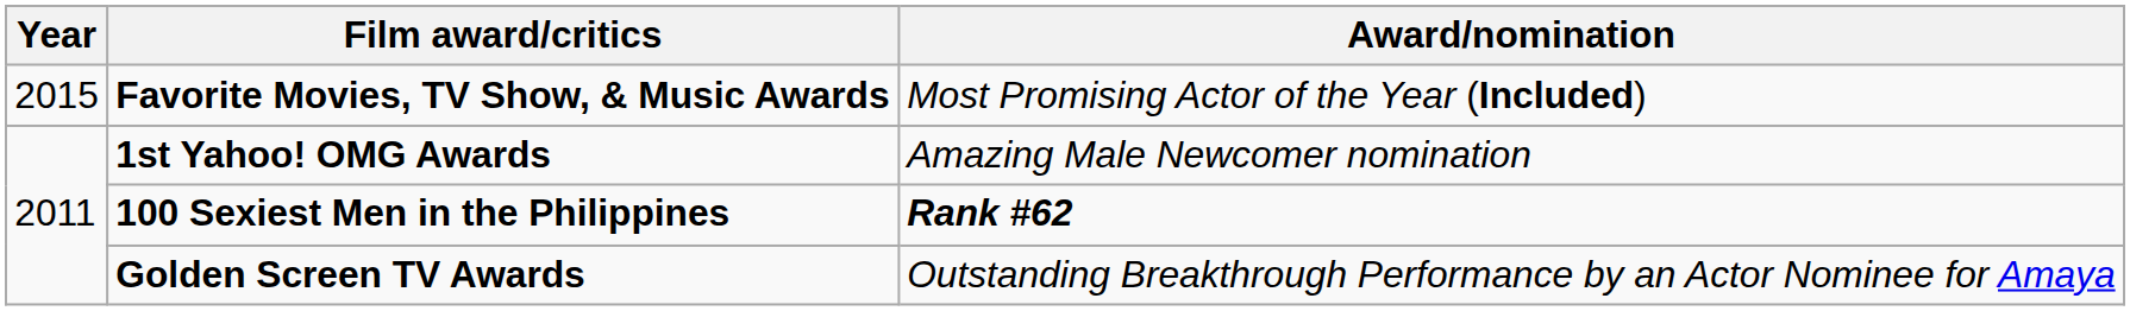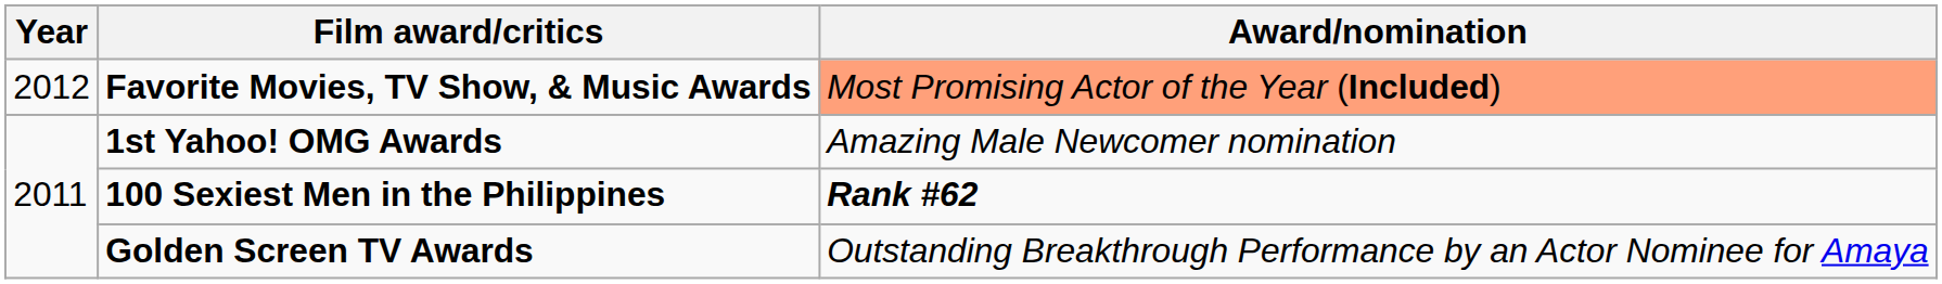Favorite Movies, TV Show, & Music Awards | Year: 2015 -> 2012
Favorite Movies, TV Show, & Music Awards | Award/nomination: no background -> lightsalmon background
